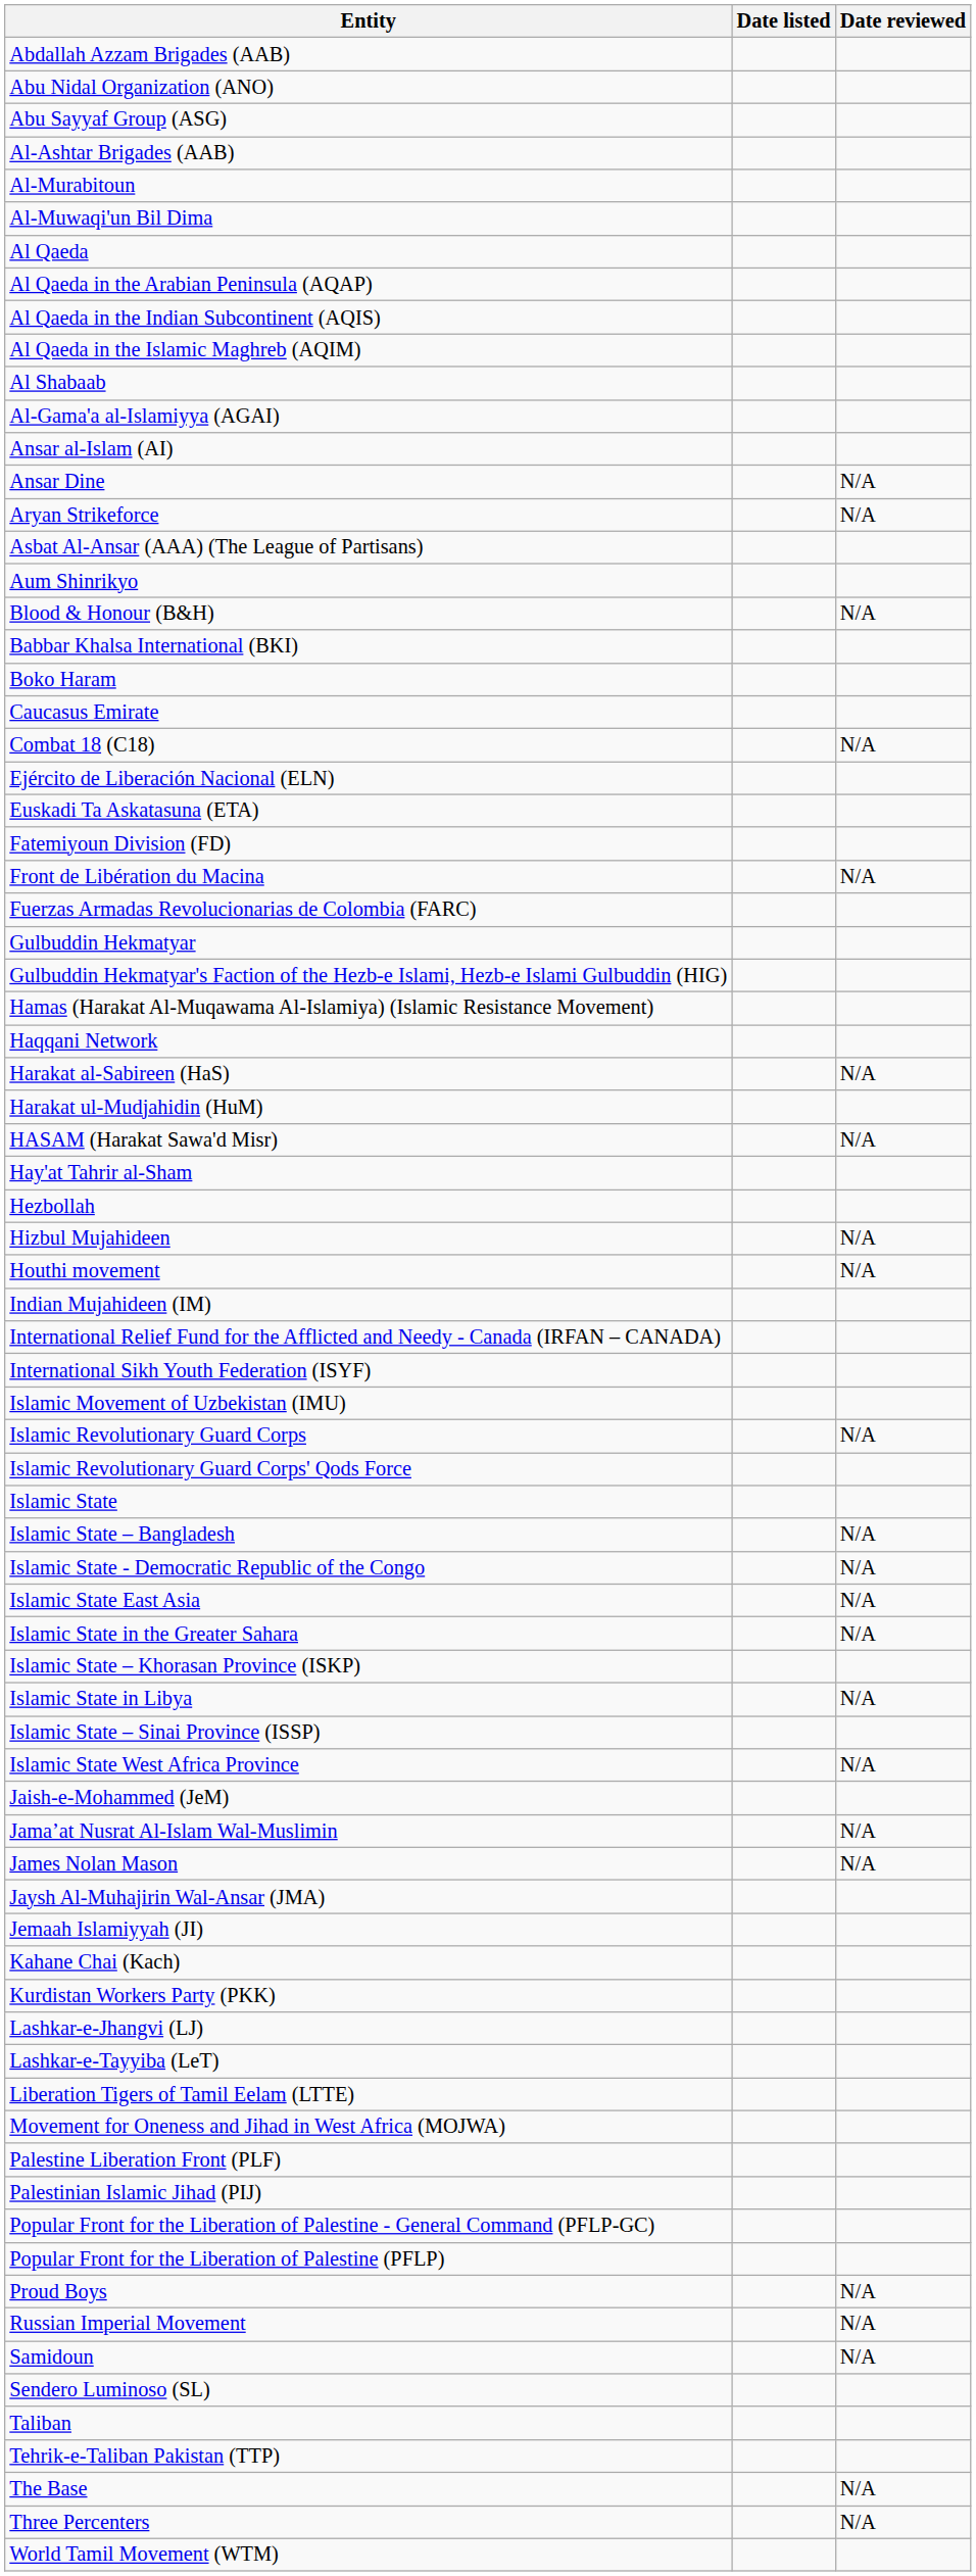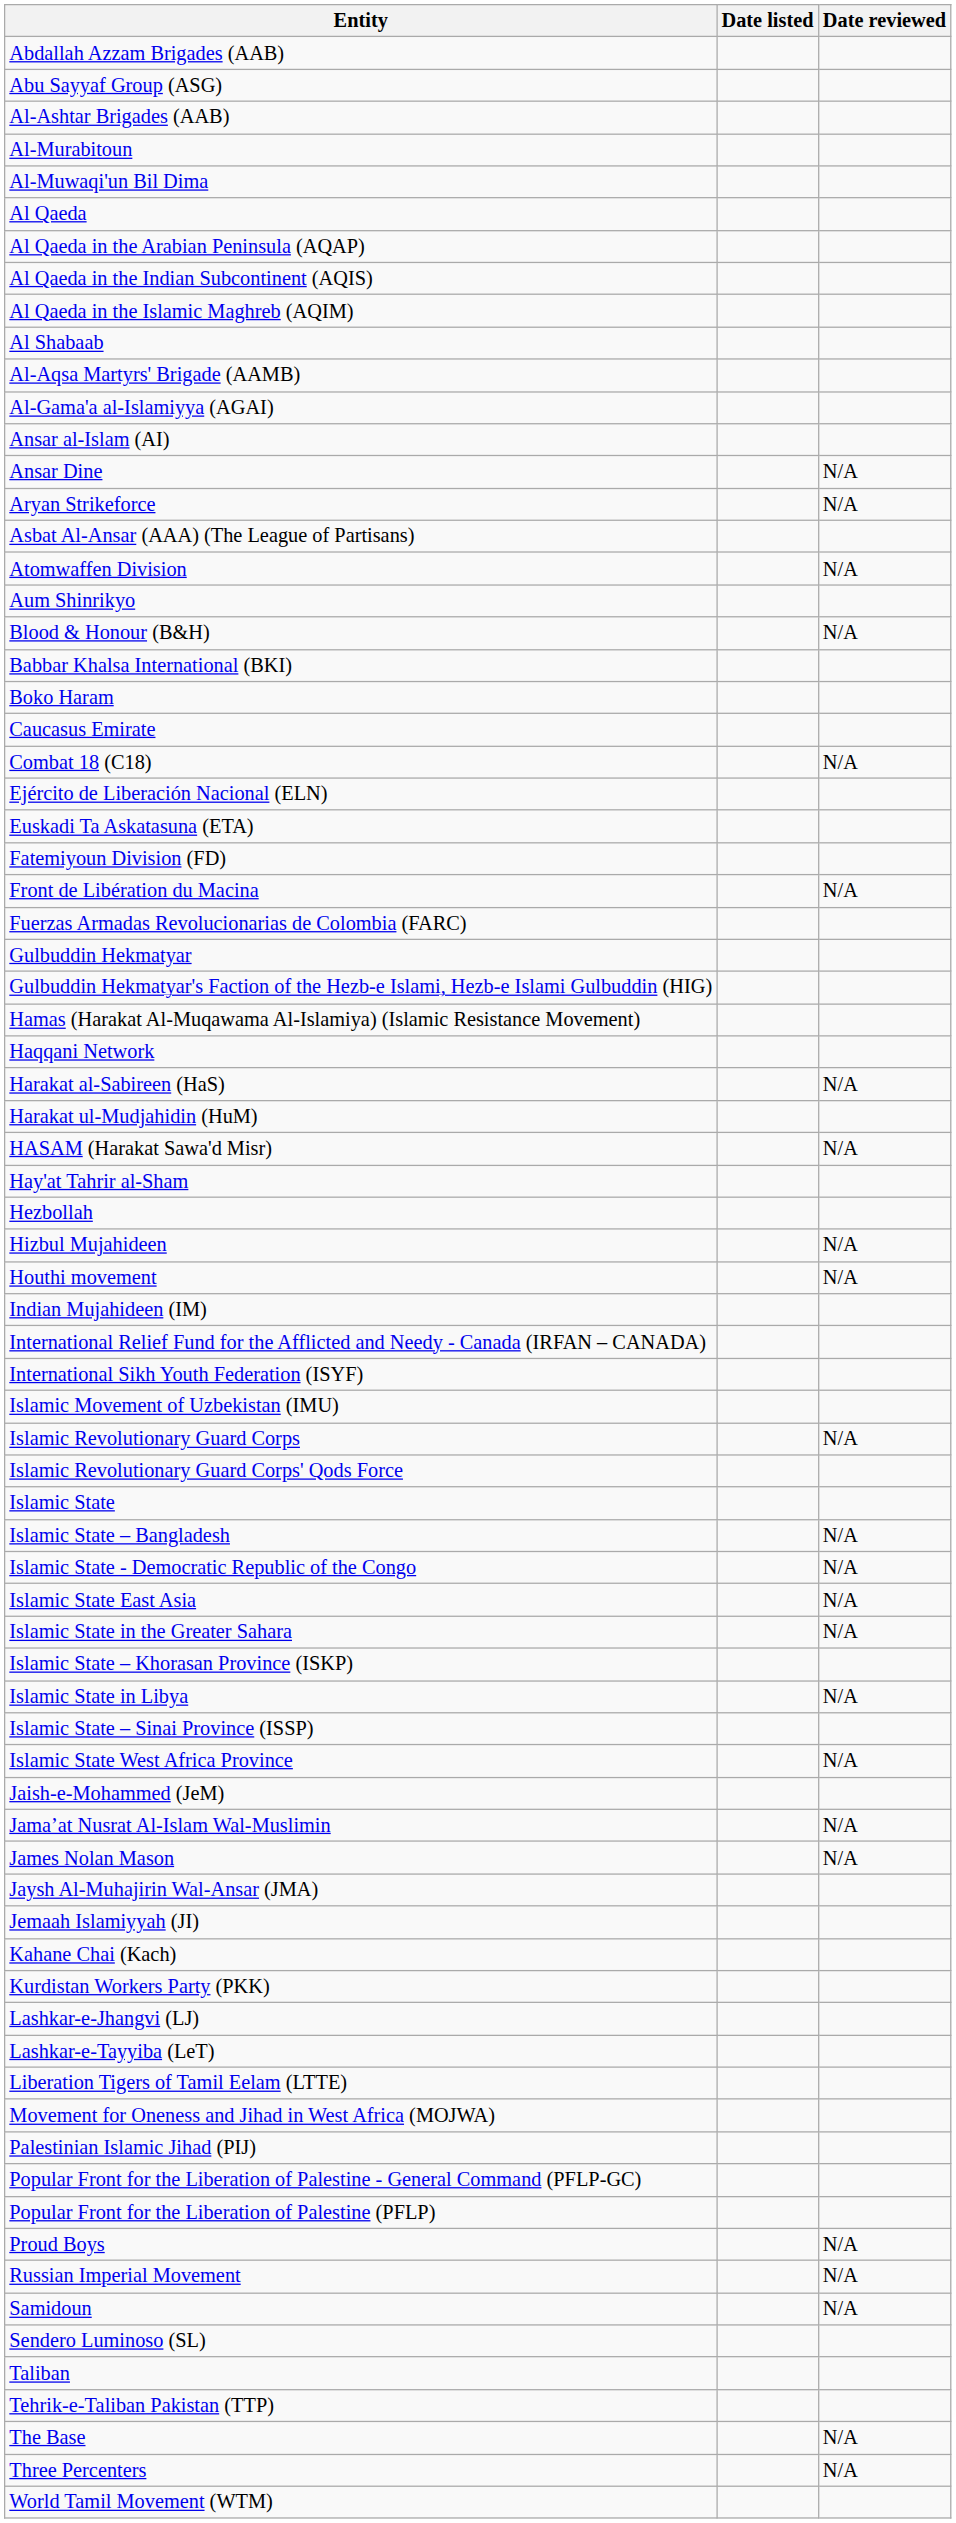- row: Abu Nidal Organization (ANO)
+ row: Al-Aqsa Martyrs' Brigade (AAMB)
+ row: Atomwaffen Division | N/A
- row: Palestine Liberation Front (PLF)
